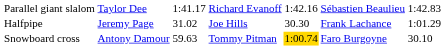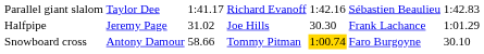Snowboard cross | column 3: 59.63 -> 58.66
